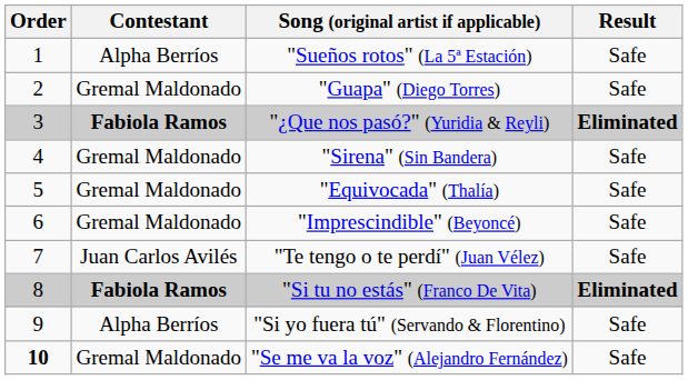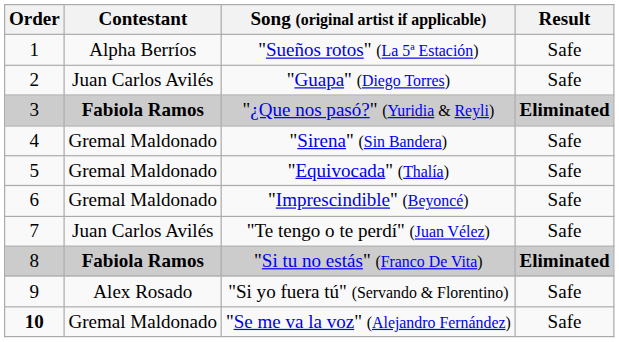"Guapa" (Diego Torres) | Contestant: Gremal Maldonado -> Juan Carlos Avilés
"Si yo fuera tú" (Servando & Florentino) | Contestant: Alpha Berríos -> Alex Rosado
